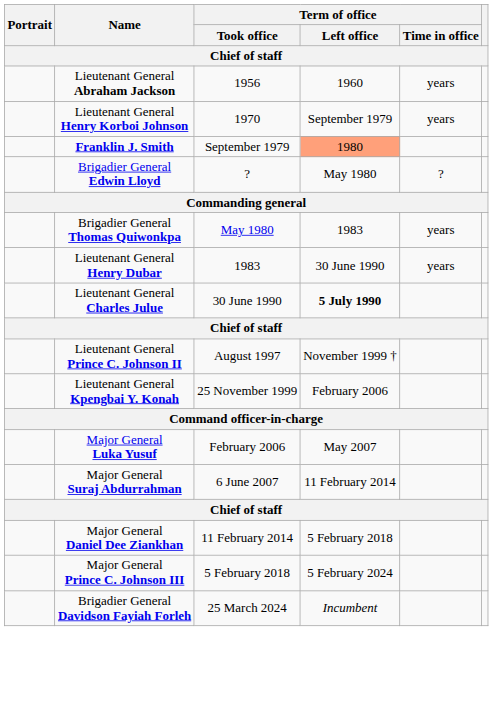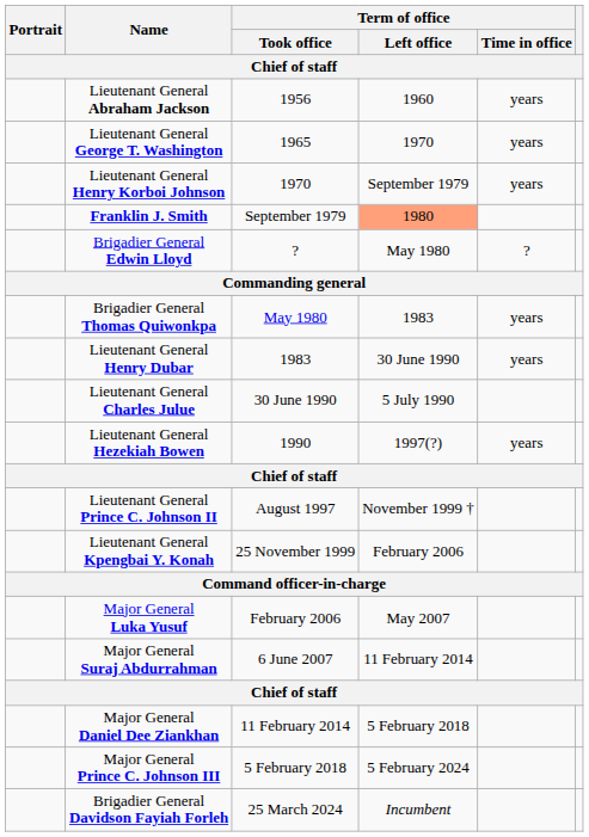+ row: Lieutenant General George T. Washington | 1965 | 1970 | years
Lieutenant General Charles Julue | Term of office / Left office: bold -> normal
+ row: Lieutenant General Hezekiah Bowen | 1990 | 1997(?) | years
